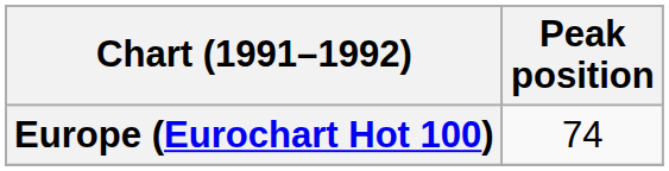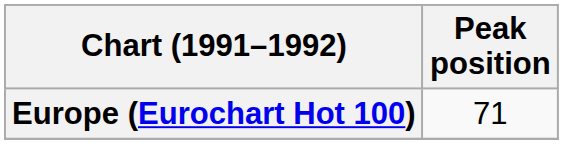Europe (Eurochart Hot 100) | Peak position: 74 -> 71
